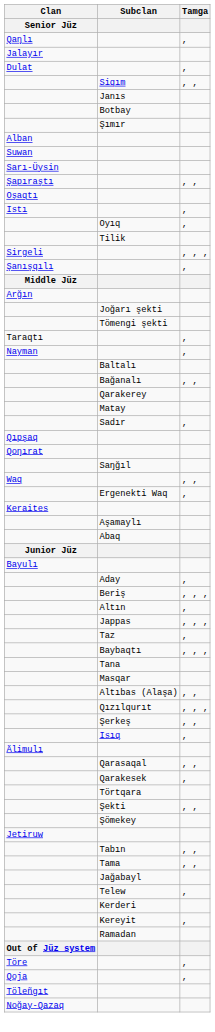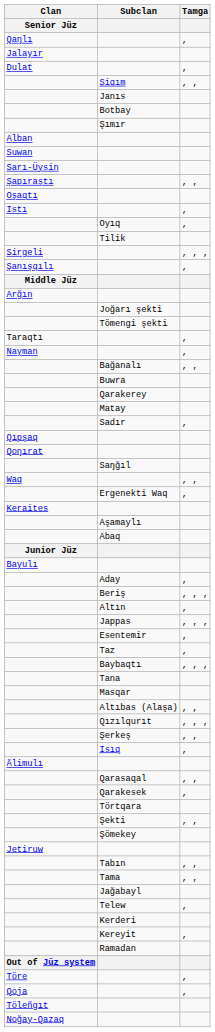- row: Baltalı
+ row: Buwra
+ row: Esentemir | ,
